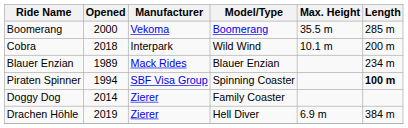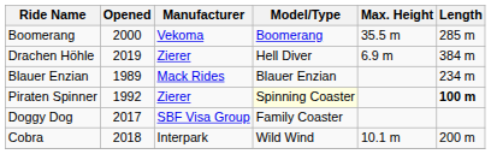rows swapped: Cobra <-> Drachen Höhle
Piraten Spinner | Opened: 1994 -> 1992
Piraten Spinner | Manufacturer: SBF Visa Group -> Zierer
Piraten Spinner | Model/Type: no background -> lightyellow background
Doggy Dog | Opened: 2014 -> 2017
Doggy Dog | Manufacturer: Zierer -> SBF Visa Group
